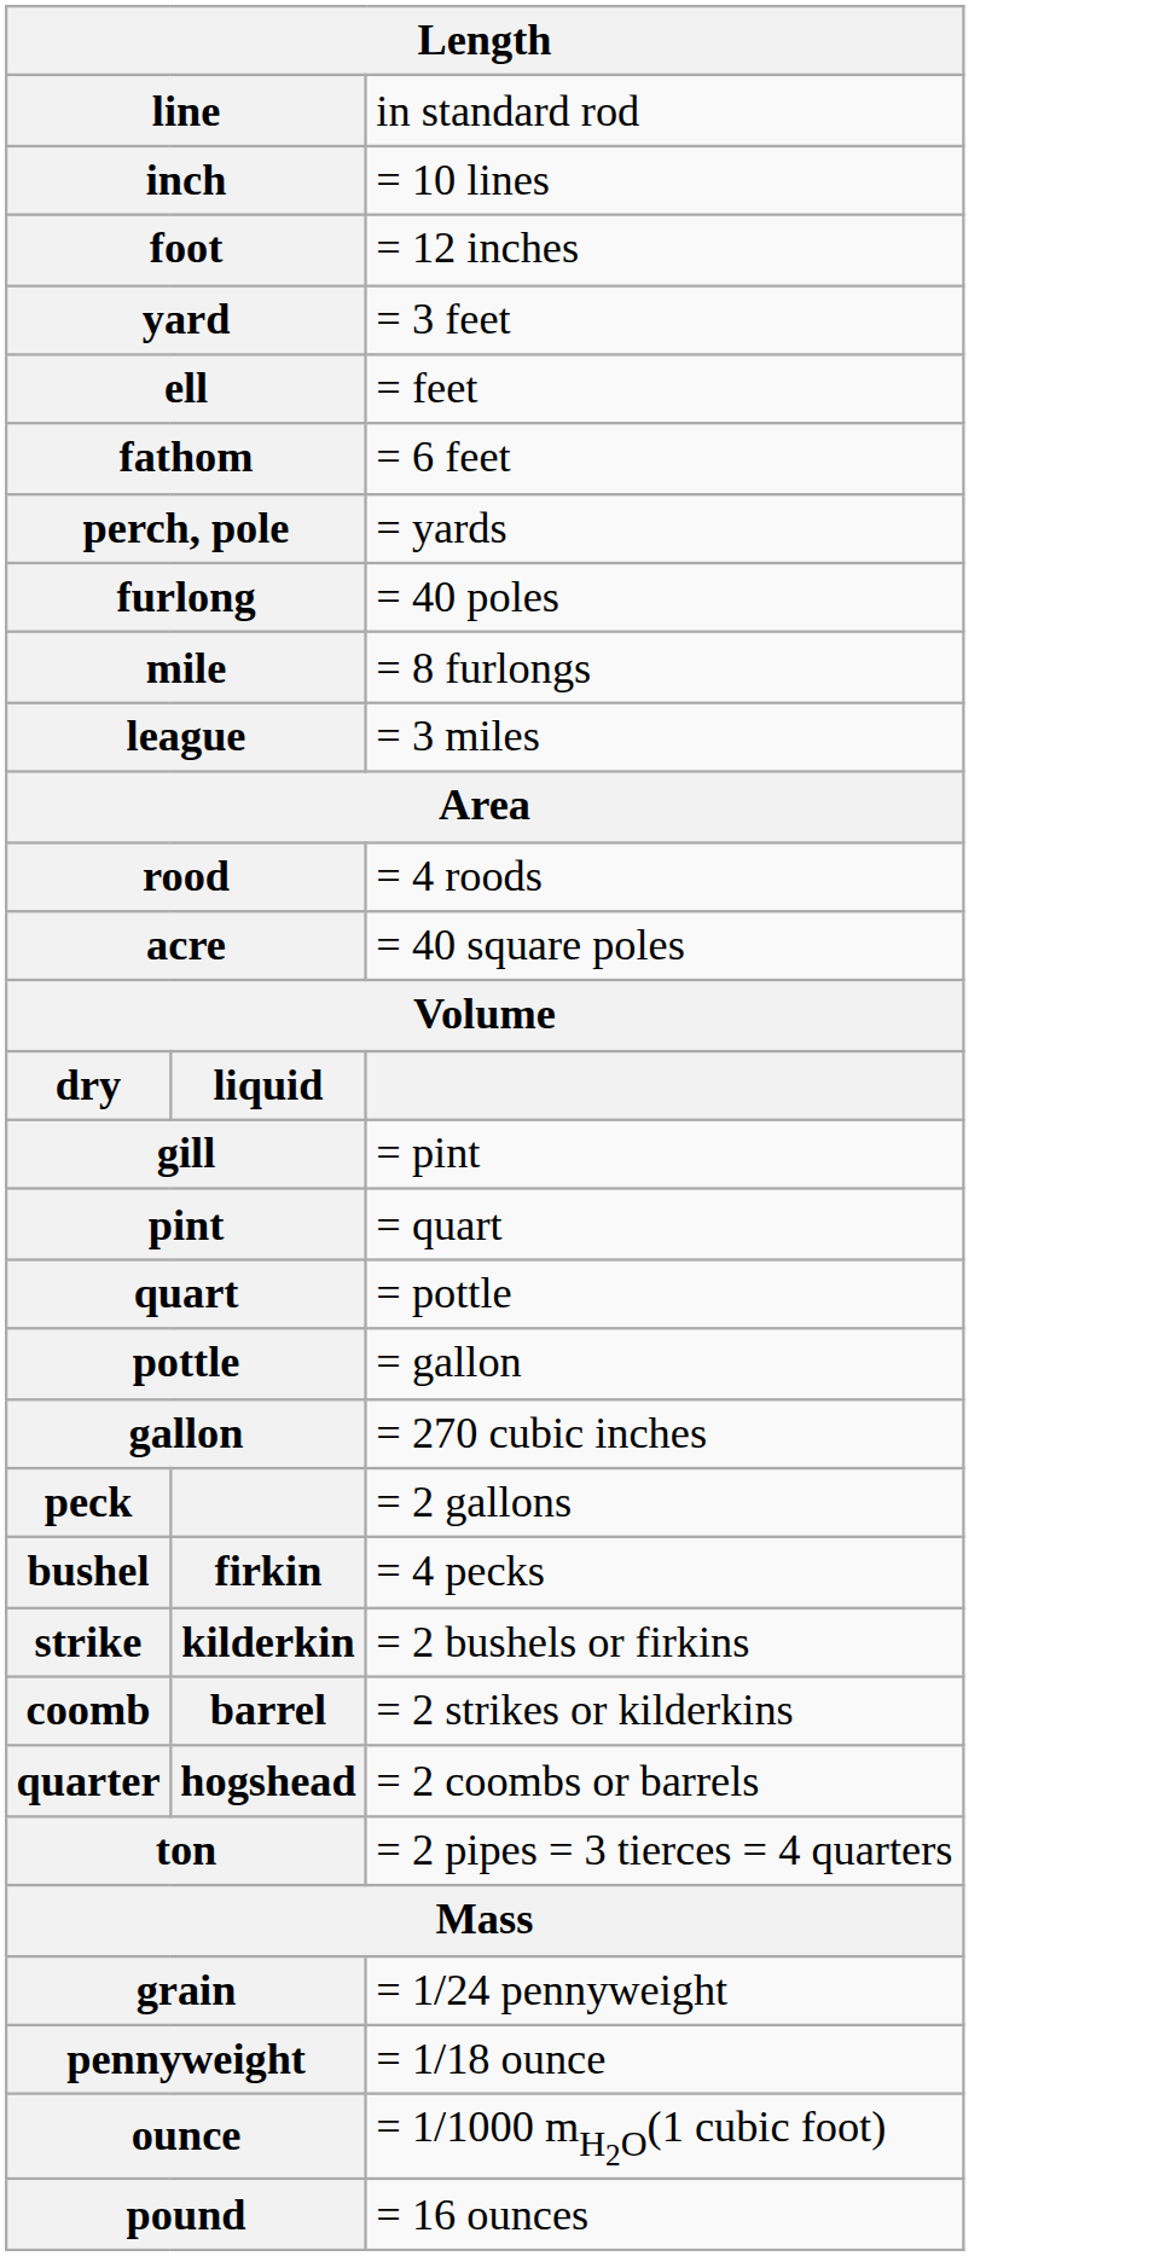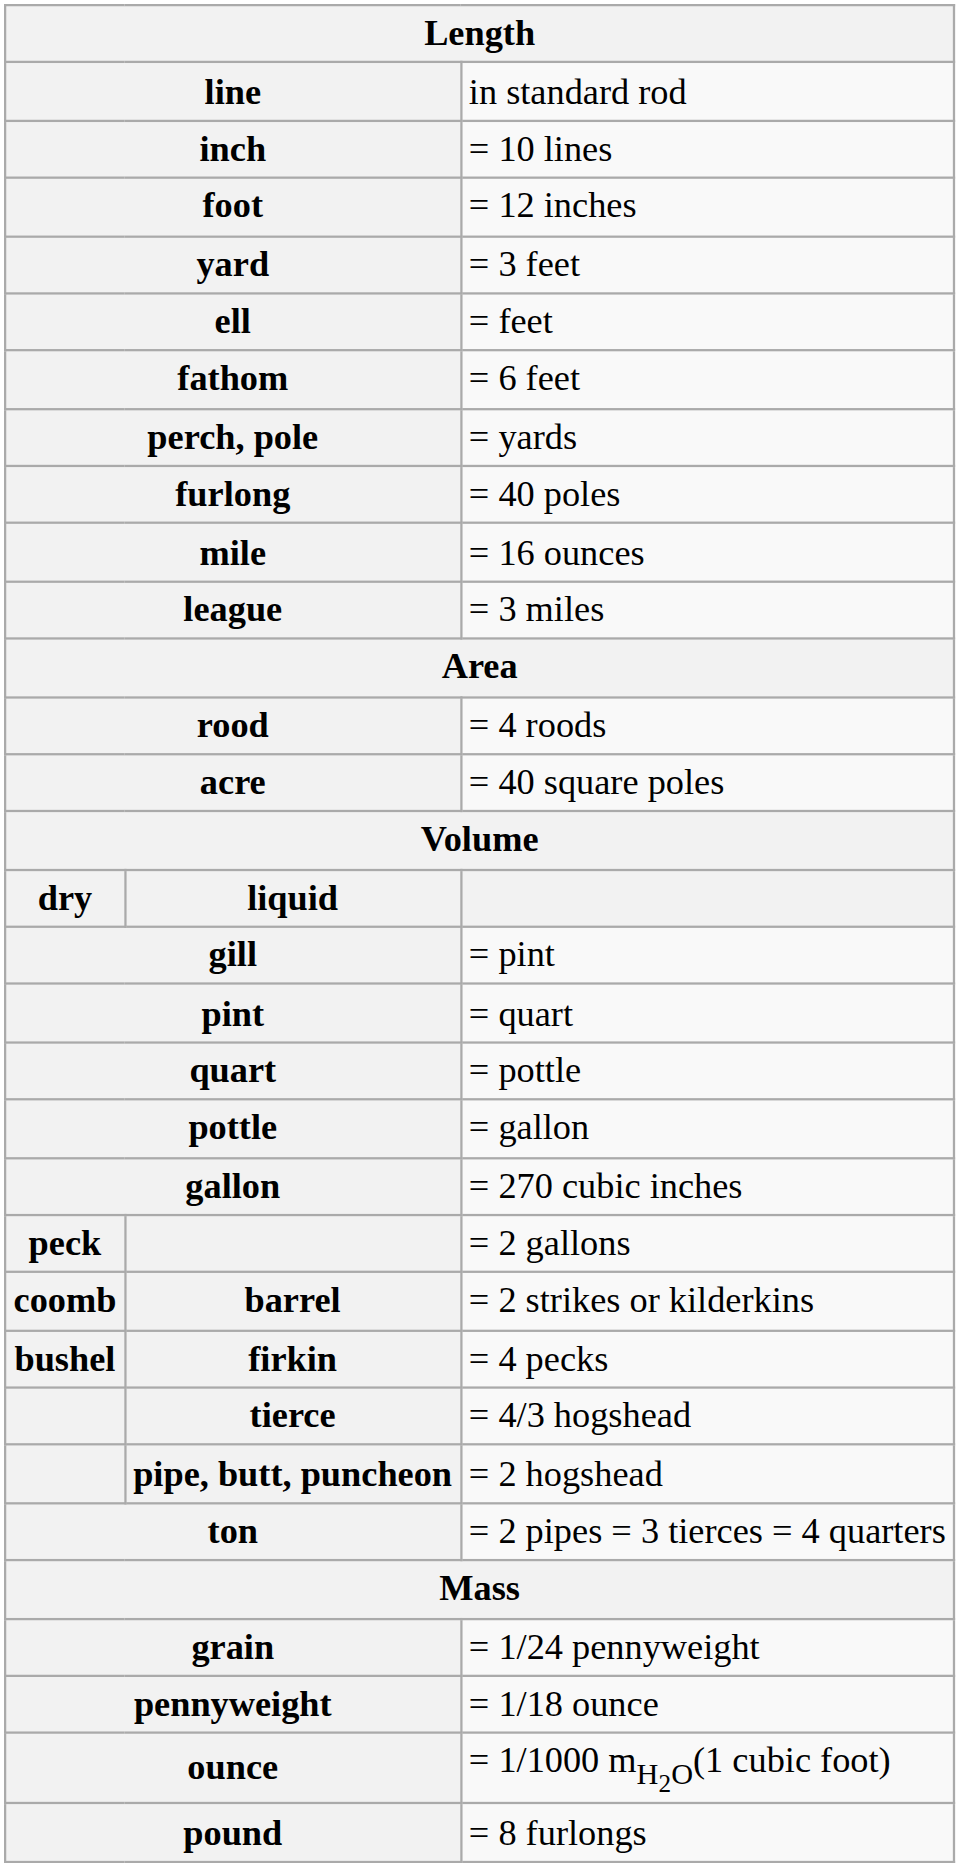mile | column 3: = 8 furlongs -> = 16 ounces
rows swapped: firkin <-> barrel
- row: strike | kilderkin | = 2 bushels or firkins
- row: quarter | hogshead | = 2 coombs or barrels
+ row: tierce | = 4/3 hogshead
+ row: pipe, butt, puncheon | = 2 hogshead
pound | column 3: = 16 ounces -> = 8 furlongs
